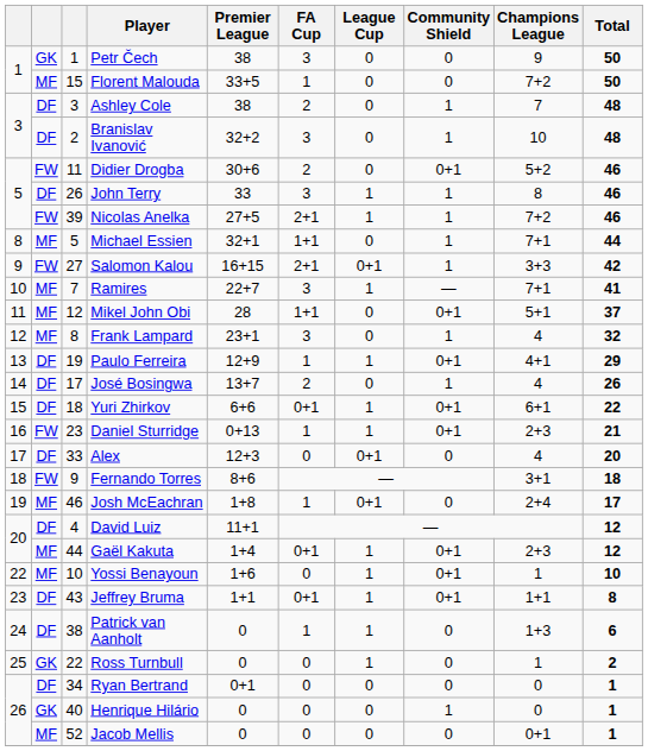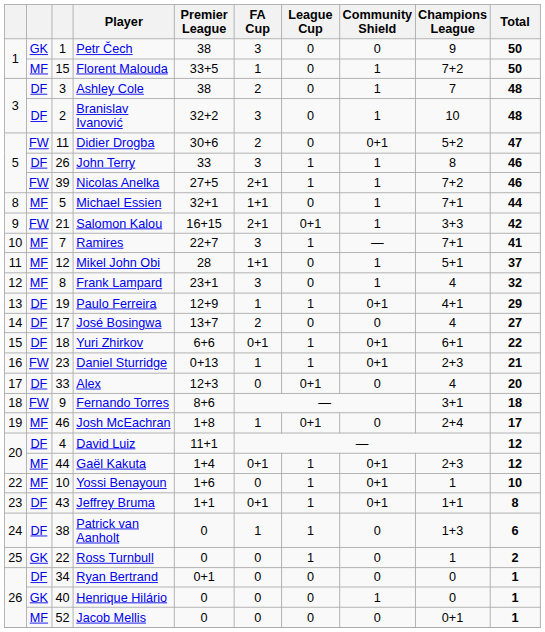Florent Malouda | Community Shield: 0 -> 1
Didier Drogba | Total: 46 -> 47
Salomon Kalou | column 3: 27 -> 21
Mikel John Obi | Community Shield: 0+1 -> 1
José Bosingwa | Community Shield: 1 -> 0
José Bosingwa | Total: 26 -> 27
